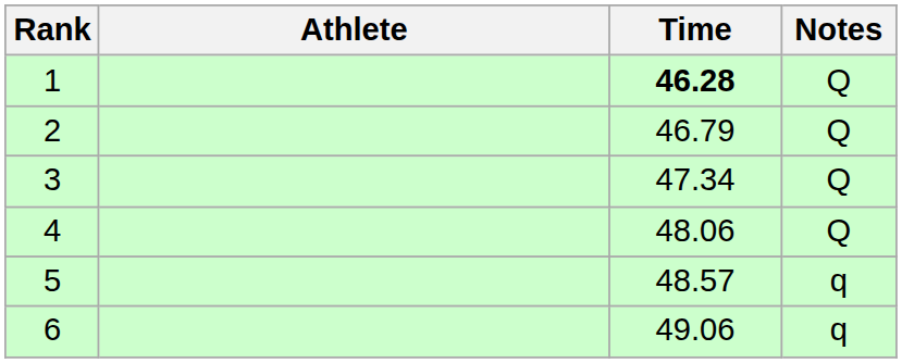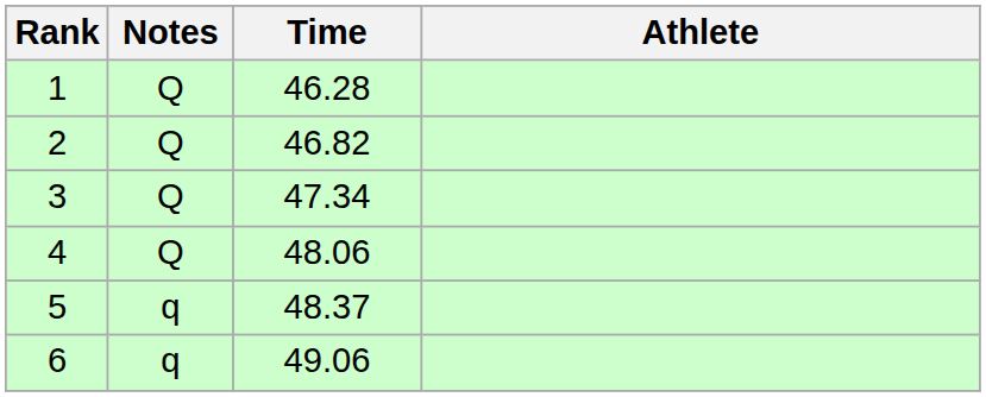columns swapped: Athlete <-> Notes
1 | Time: bold -> normal
2 | Time: 46.79 -> 46.82
5 | Time: 48.57 -> 48.37
